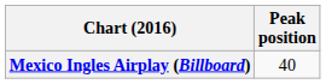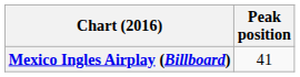Mexico Ingles Airplay (Billboard) | Peak position: 40 -> 41
